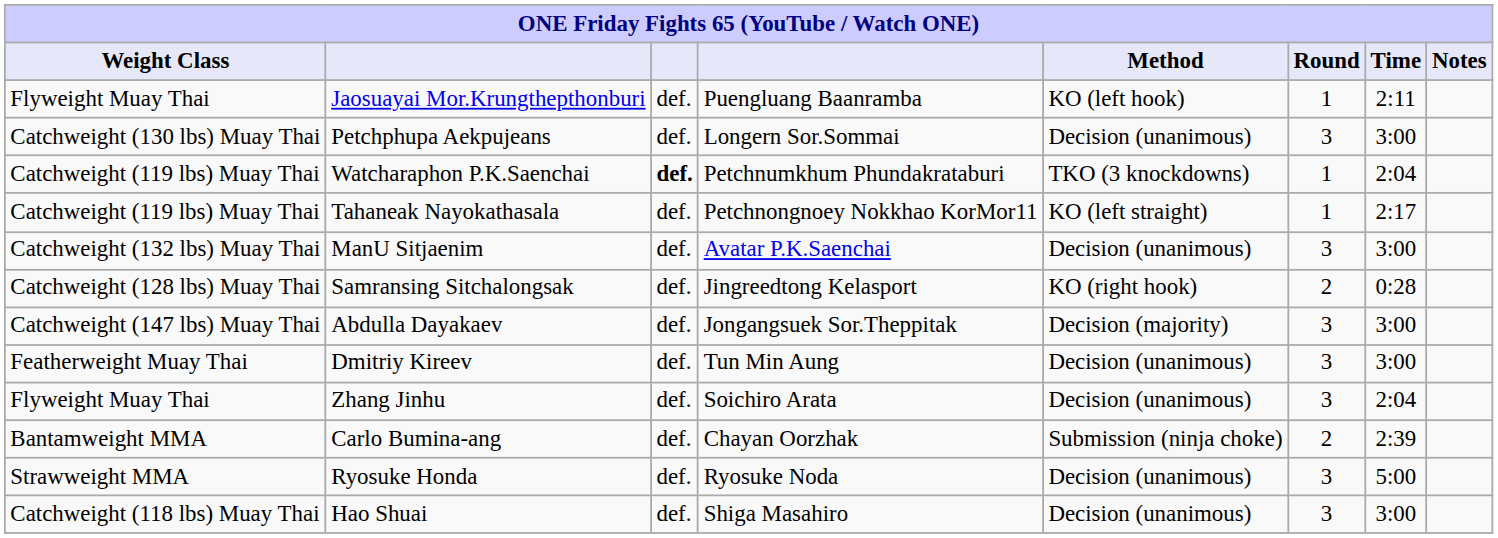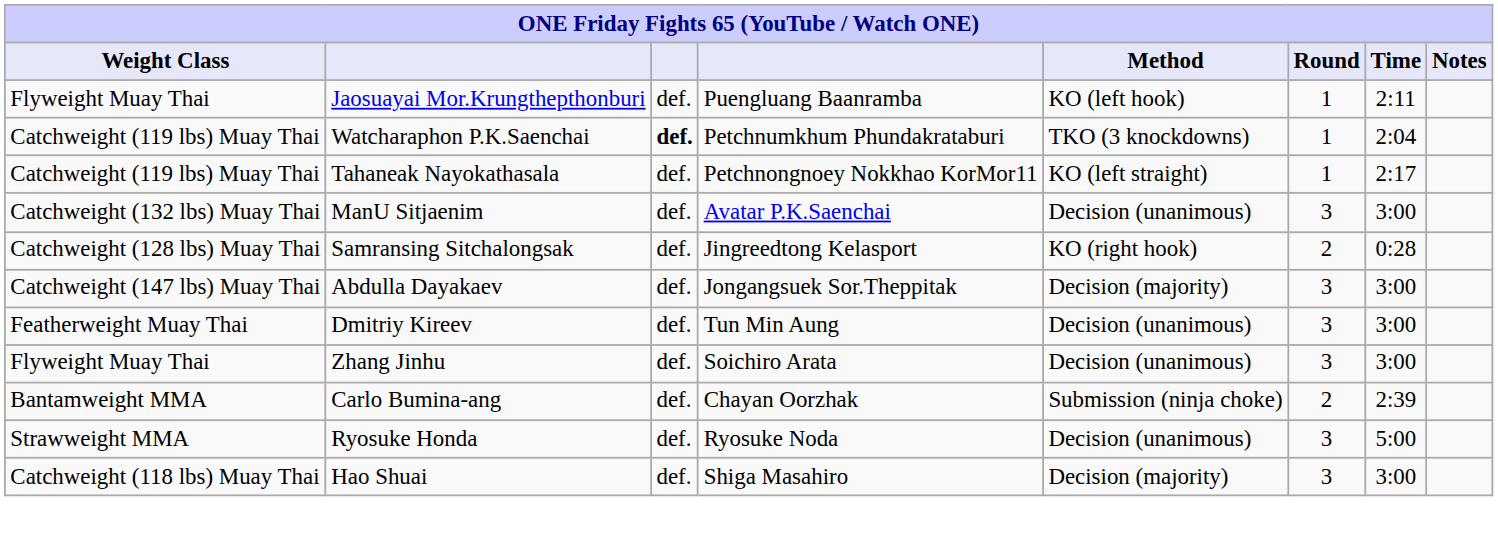- row: Catchweight (130 lbs) Muay Thai | Petchphupa Aekpujeans | def. | Longern Sor.Sommai | Decision (unanimous) | 3 | 3:00
Zhang Jinhu | Time: 2:04 -> 3:00
Hao Shuai | Method: Decision (unanimous) -> Decision (majority)
